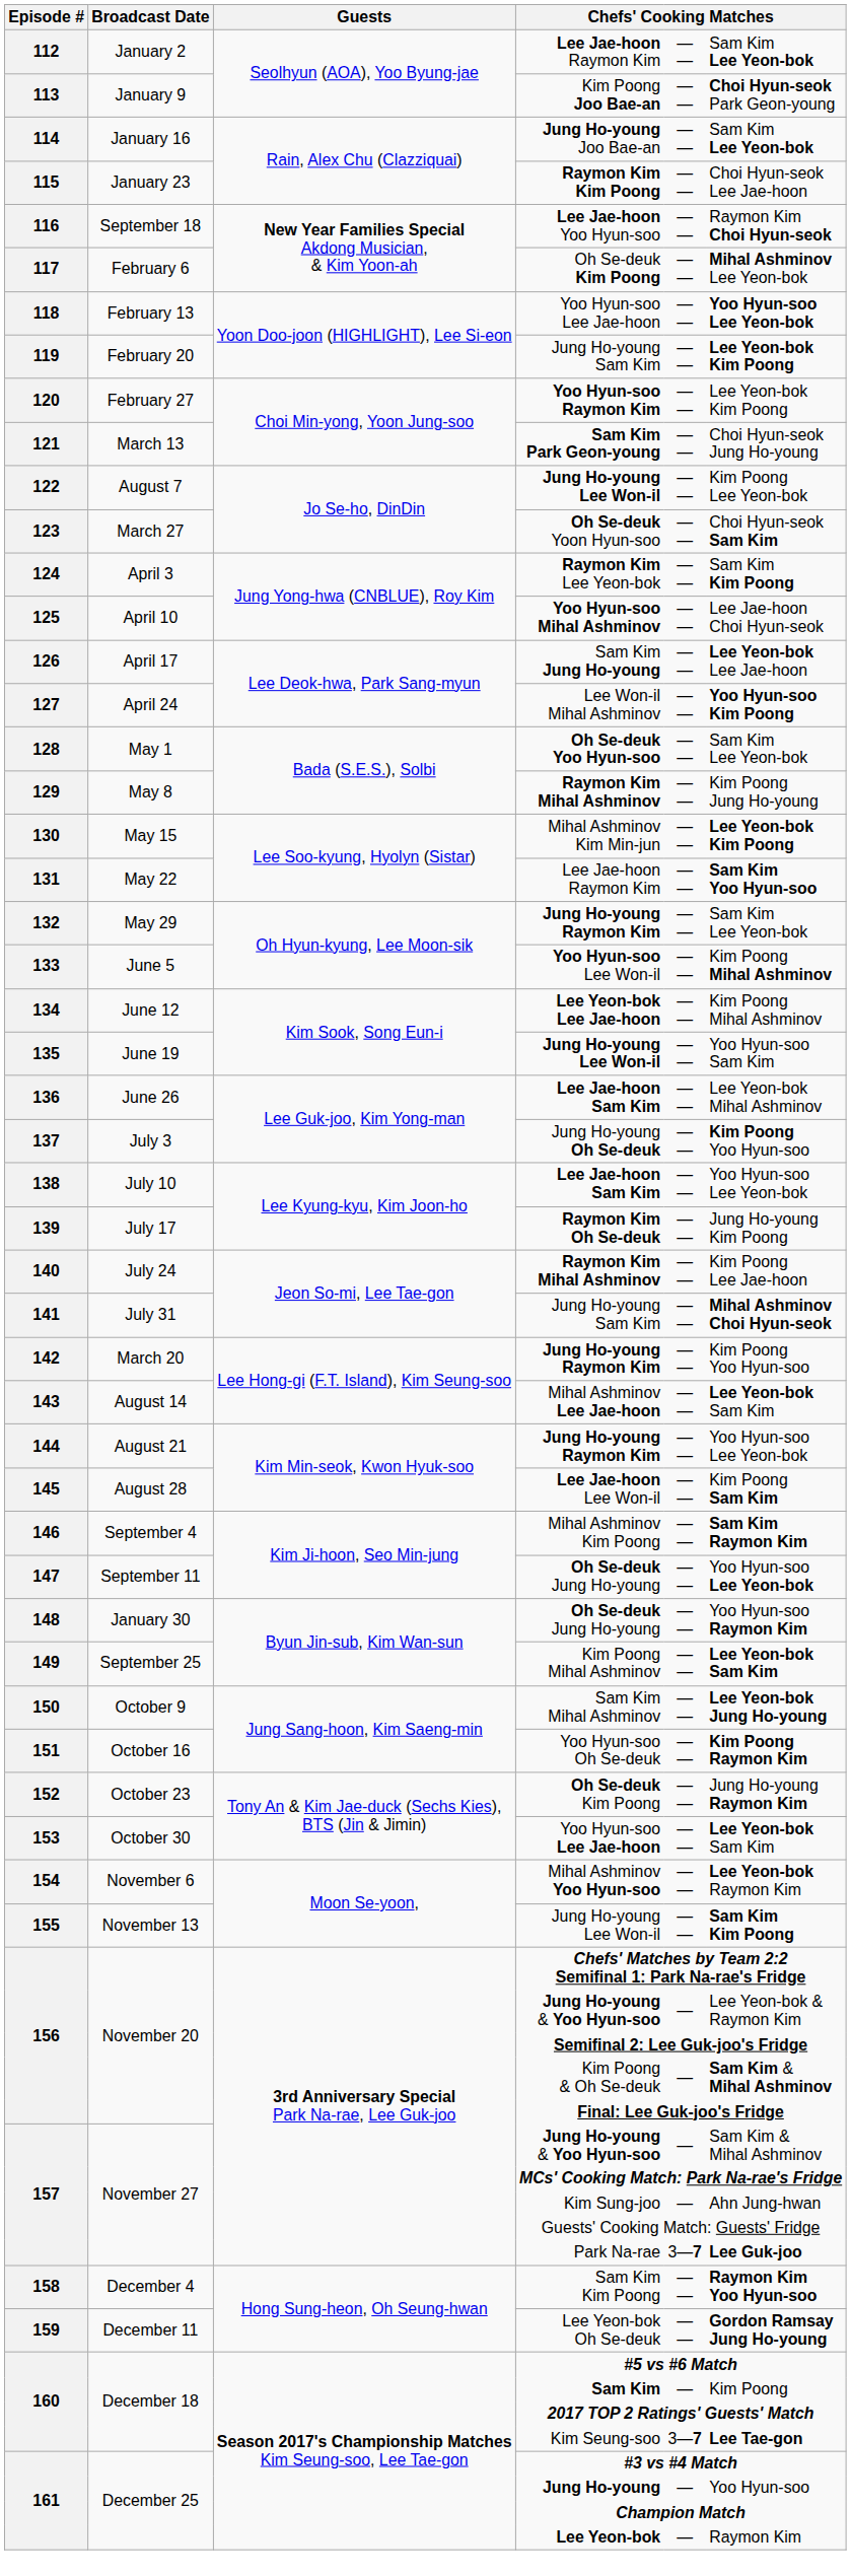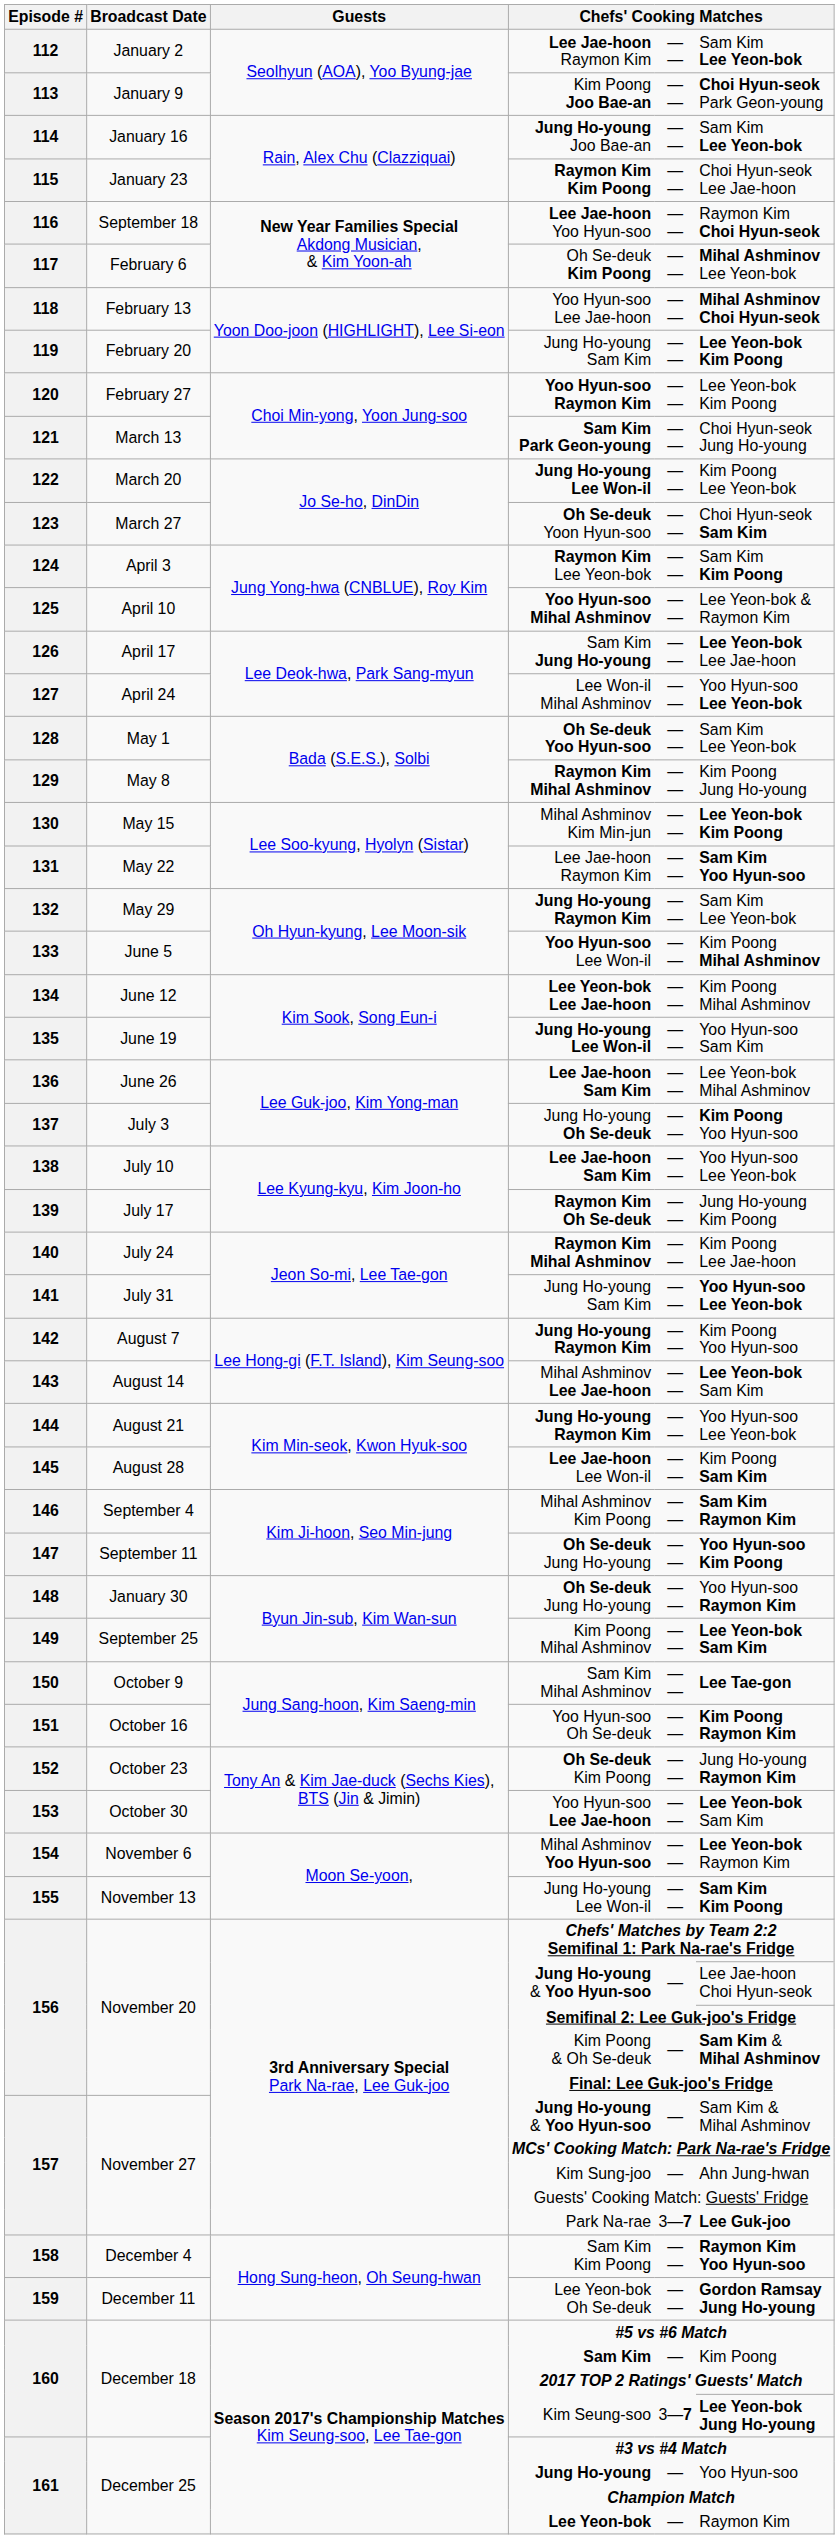118 / Yoo Hyun-soo Lee Jae-hoon | column 6: Yoo Hyun-soo Lee Yeon-bok -> Mihal Ashminov Choi Hyun-seok
122 / Jung Ho-young Lee Won-il | Broadcast Date: August 7 -> March 20
Yoo Hyun-soo Mihal Ashminov | column 6: Lee Jae-hoon Choi Hyun-seok -> Lee Yeon-bok & Raymon Kim
Lee Won-il Mihal Ashminov | column 6: Yoo Hyun-soo Kim Poong -> Yoo Hyun-soo Lee Yeon-bok
141 / Jung Ho-young Sam Kim | column 6: Mihal Ashminov Choi Hyun-seok -> Yoo Hyun-soo Lee Yeon-bok
142 / Jung Ho-young Raymon Kim | Broadcast Date: March 20 -> August 7
147 / Oh Se-deuk Jung Ho-young | column 6: Yoo Hyun-soo Lee Yeon-bok -> Yoo Hyun-soo Kim Poong
Sam Kim Mihal Ashminov | column 6: Lee Yeon-bok Jung Ho-young -> Lee Tae-gon
156 / Jung Ho-young & Yoo Hyun-soo | column 6: Lee Yeon-bok & Raymon Kim -> Lee Jae-hoon Choi Hyun-seok
Kim Seung-soo | column 6: Lee Tae-gon -> Lee Yeon-bok Jung Ho-young
